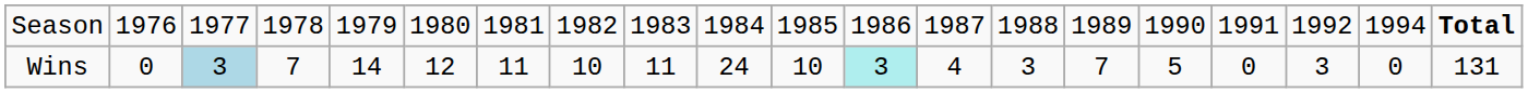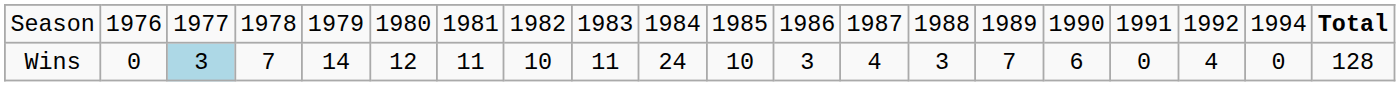Wins | column 12: paleturquoise background -> no background
Wins | column 16: 5 -> 6
Wins | column 18: 3 -> 4
Wins | column 20: 131 -> 128
